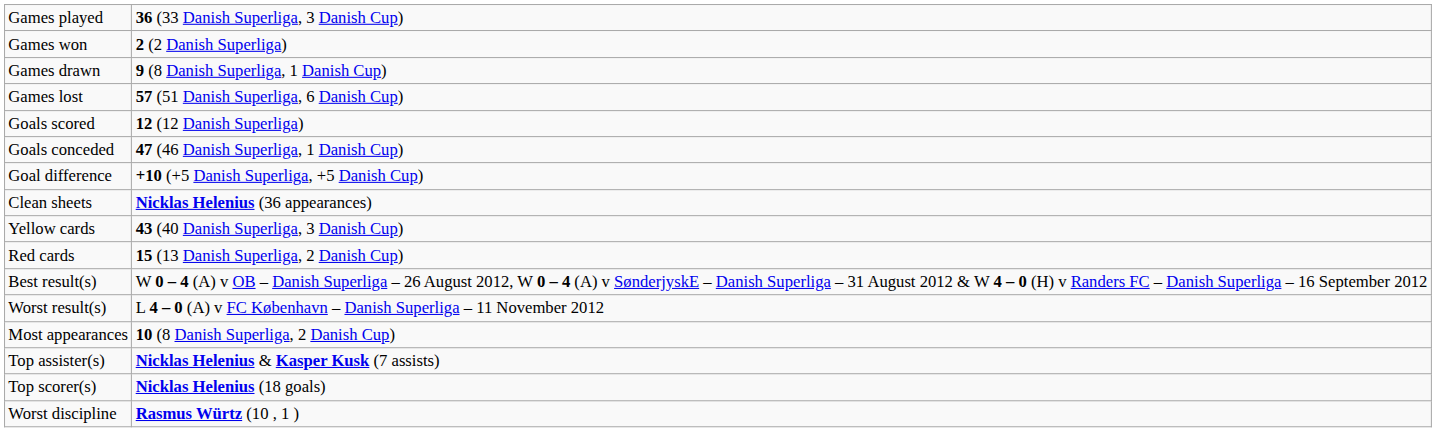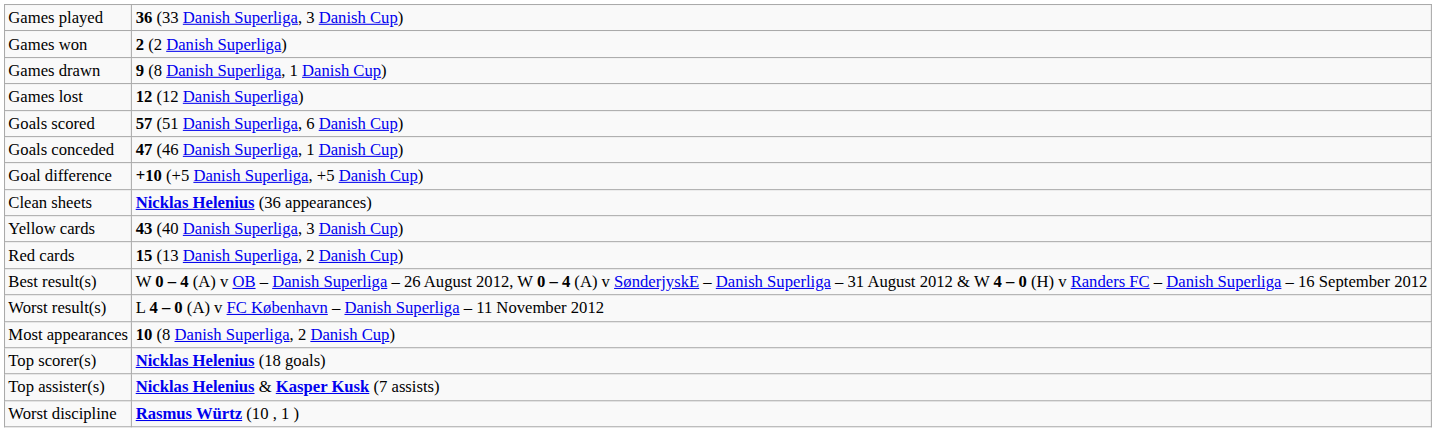Games lost | column 2: 57 (51 Danish Superliga, 6 Danish Cup) -> 12 (12 Danish Superliga)
Goals scored | column 2: 12 (12 Danish Superliga) -> 57 (51 Danish Superliga, 6 Danish Cup)
rows swapped: Top scorer(s) <-> Top assister(s)
